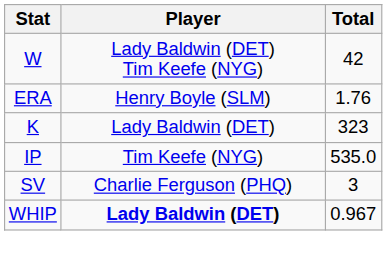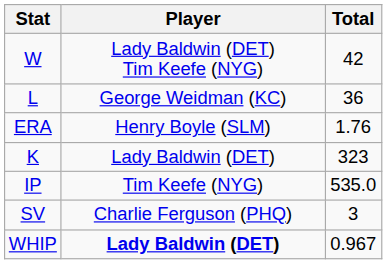+ row: L | George Weidman (KC) | 36
